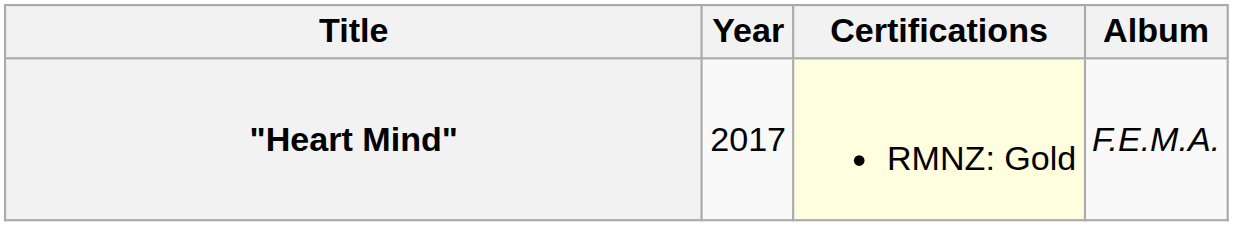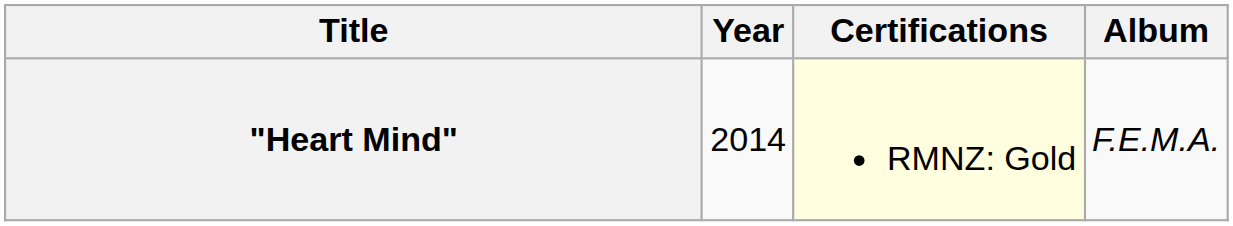"Heart Mind" | Year: 2017 -> 2014
